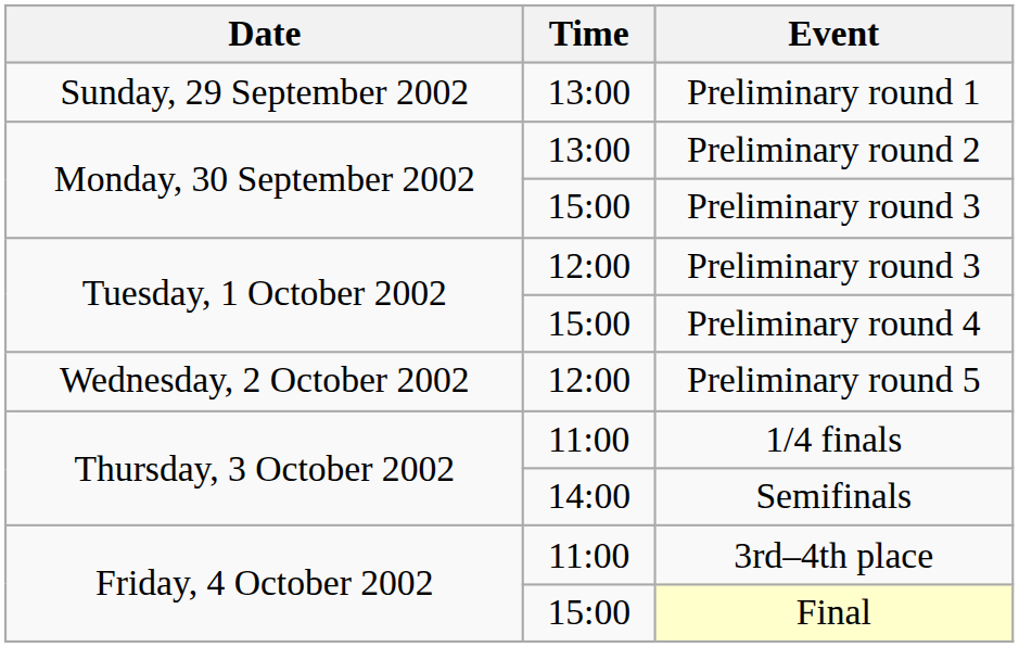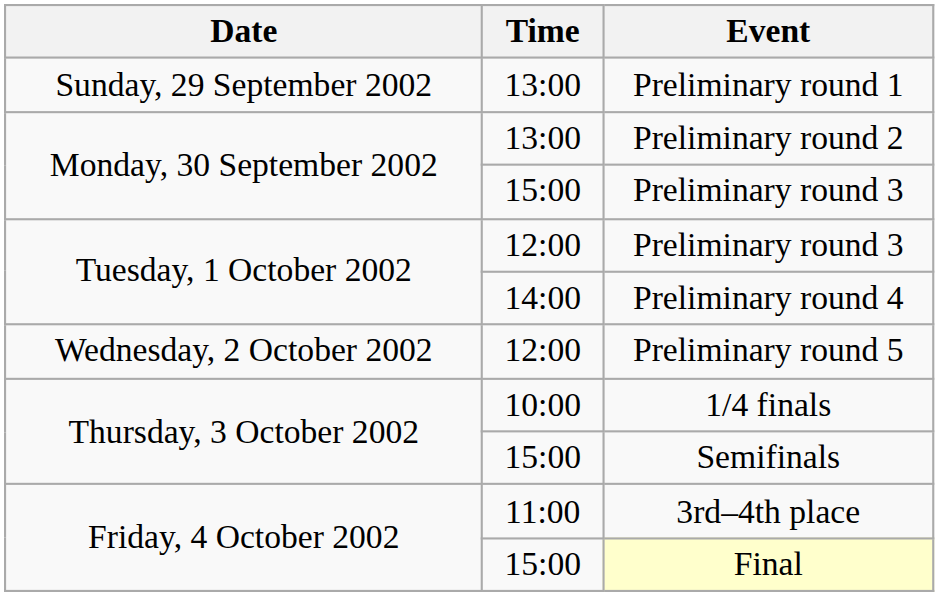Preliminary round 4 | Time: 15:00 -> 14:00
1/4 finals | Time: 11:00 -> 10:00
Semifinals | Time: 14:00 -> 15:00
